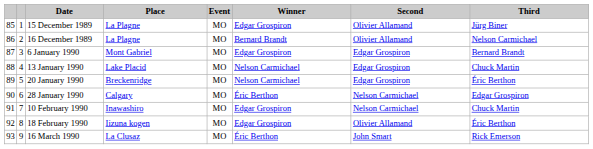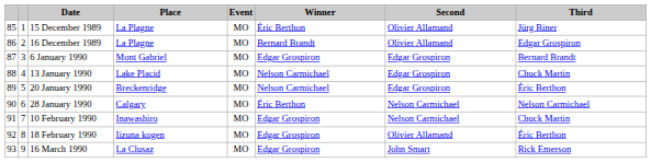15 December 1989 | Winner: Edgar Grospiron -> Éric Berthon
16 December 1989 | Third: Nelson Carmichael -> Edgar Grospiron
28 January 1990 | Third: Edgar Grospiron -> Nelson Carmichael
16 March 1990 | Winner: Éric Berthon -> Edgar Grospiron
